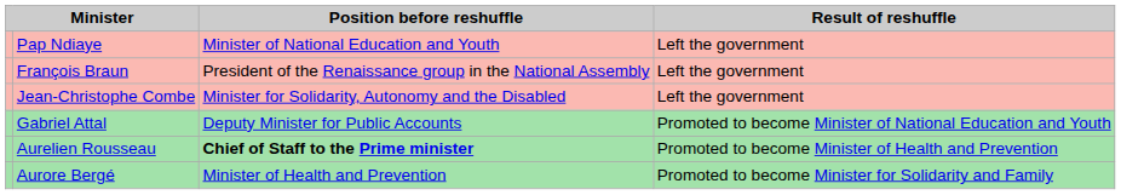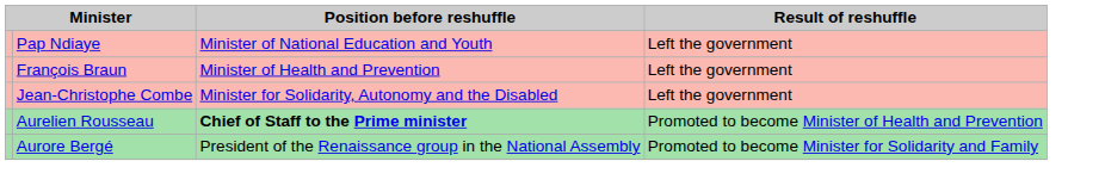François Braun | Position before reshuffle: President of the Renaissance group in the National Assembly -> Minister of Health and Prevention
- row: Gabriel Attal | Deputy Minister for Public Accounts | Promoted to become Minister of National Education and Youth
Aurore Bergé | Position before reshuffle: Minister of Health and Prevention -> President of the Renaissance group in the National Assembly
